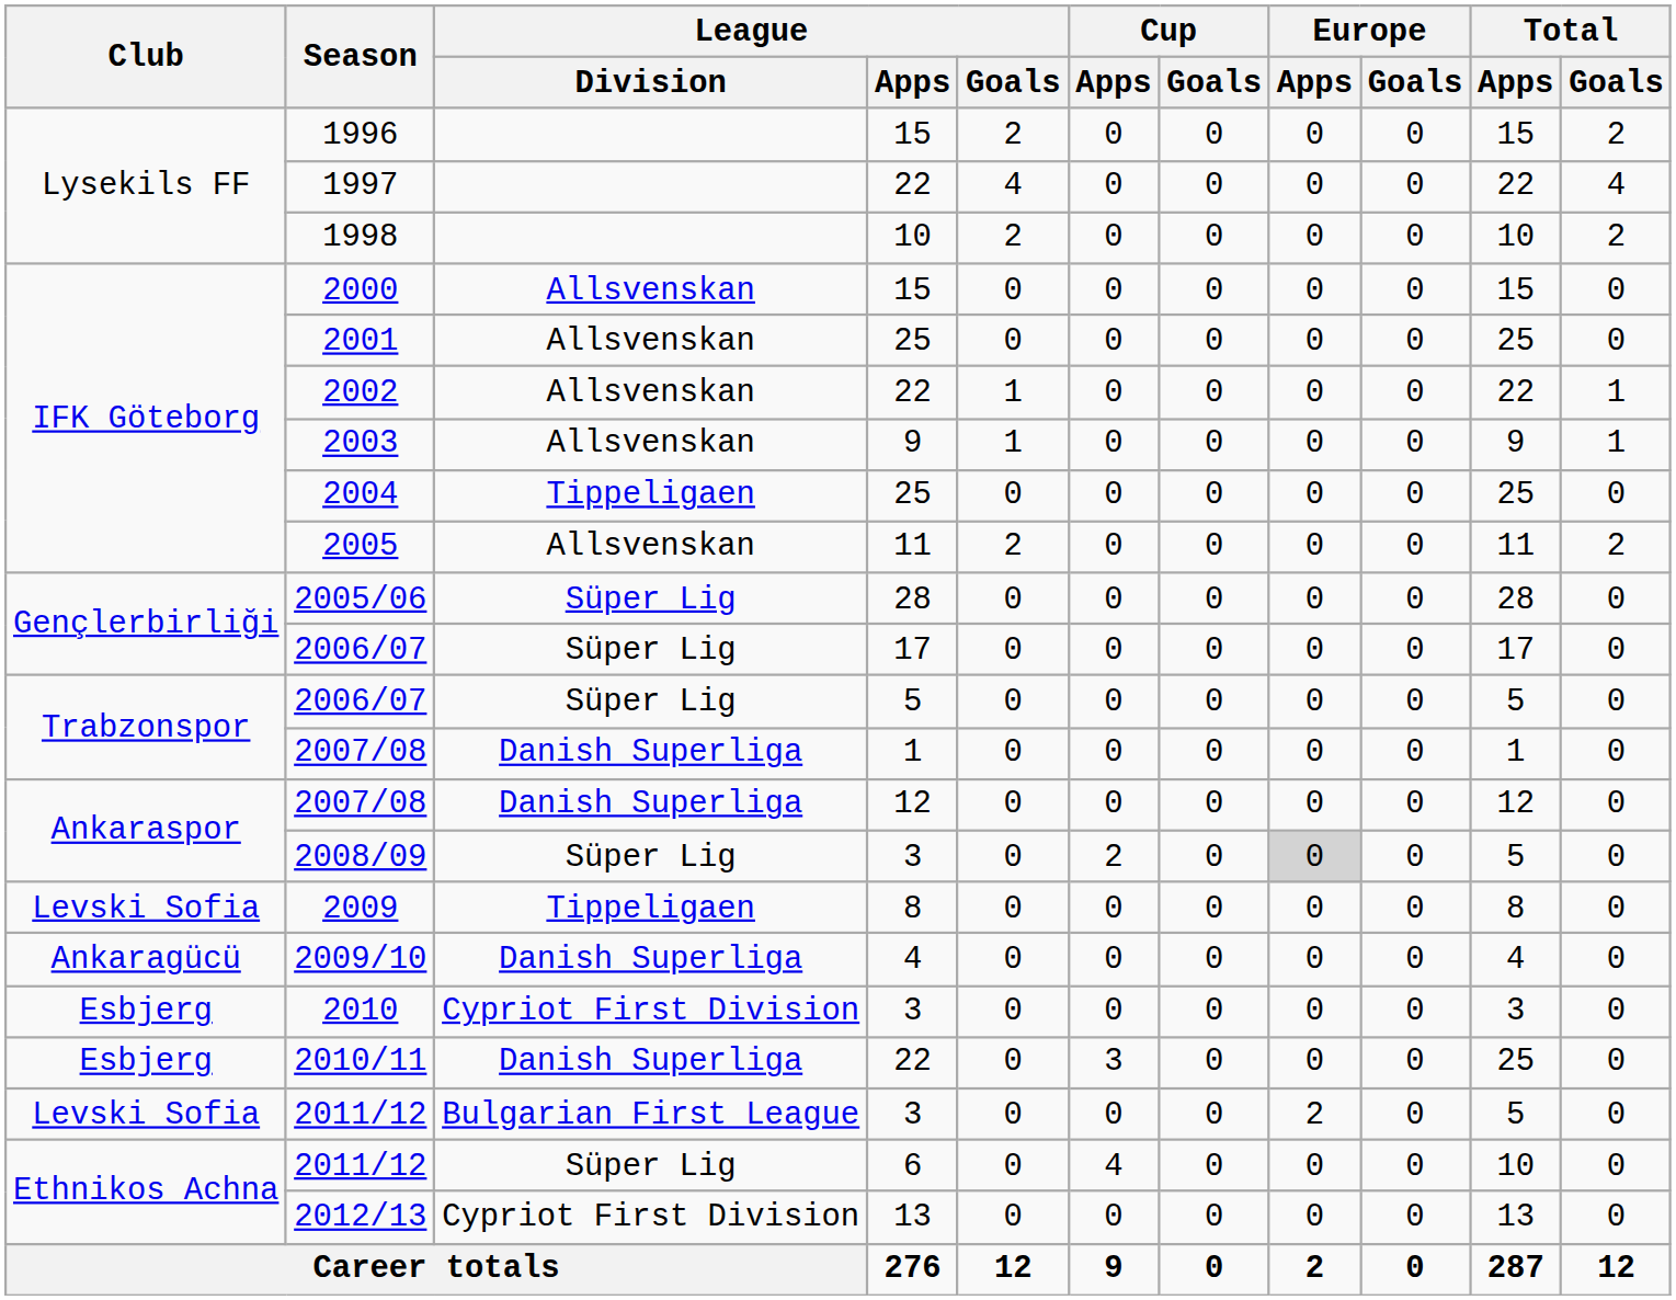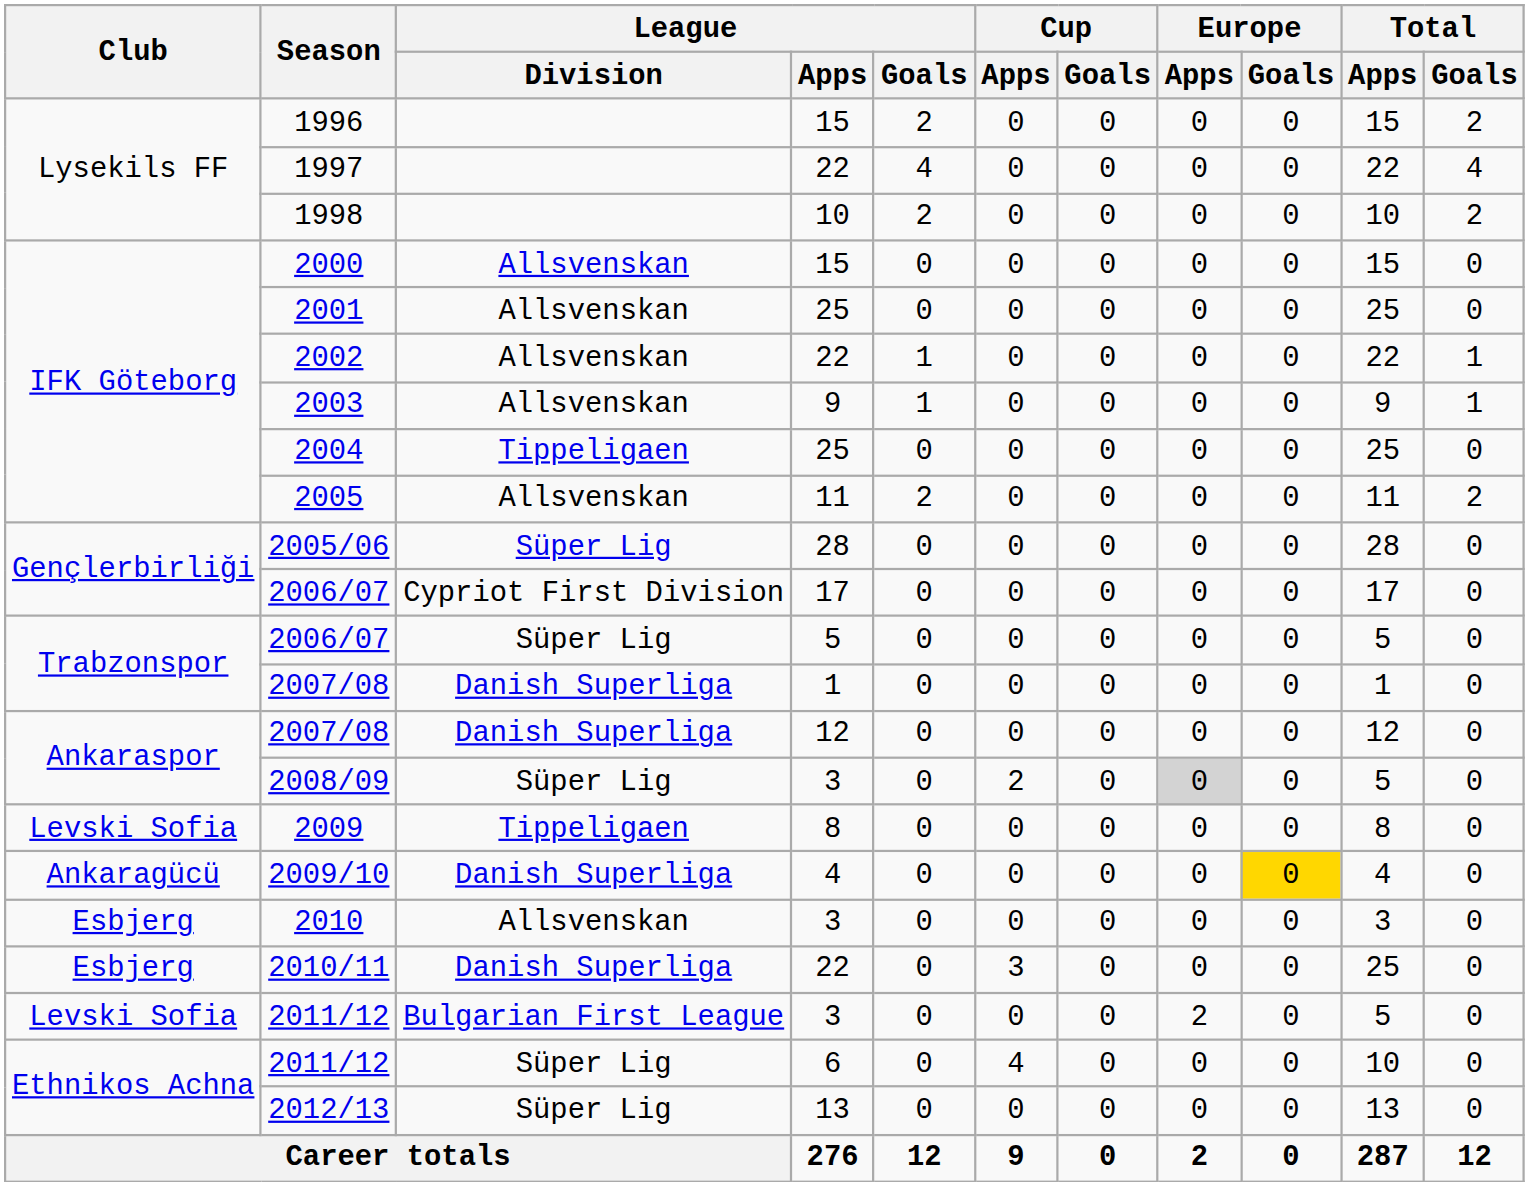2006/07 / 17 | League / Division: Süper Lig -> Cypriot First Division
2009/10 | Europe / Goals: no background -> gold background
2010 | League / Division: Cypriot First Division -> Allsvenskan
2012/13 | League / Division: Cypriot First Division -> Süper Lig
